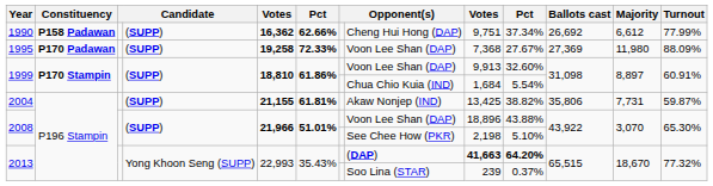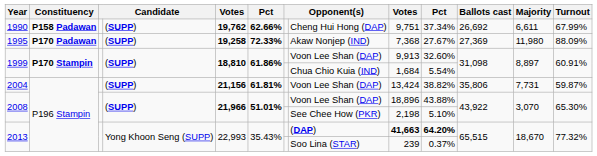1990 | column 5: 16,362 -> 19,762
1990 | Majority: 6,612 -> 6,611
1990 | Turnout: 77.99% -> 67.99%
1995 | column 8: Voon Lee Shan (DAP) -> Akaw Nonjep (IND)
2004 | column 5: 21,155 -> 21,156
2004 | column 8: Akaw Nonjep (IND) -> Voon Lee Shan (DAP)
2004 | column 9: 13,425 -> 13,424
